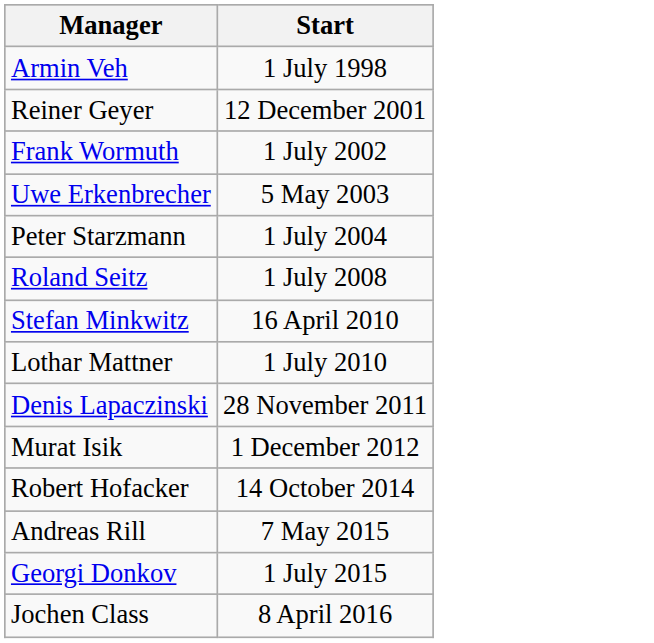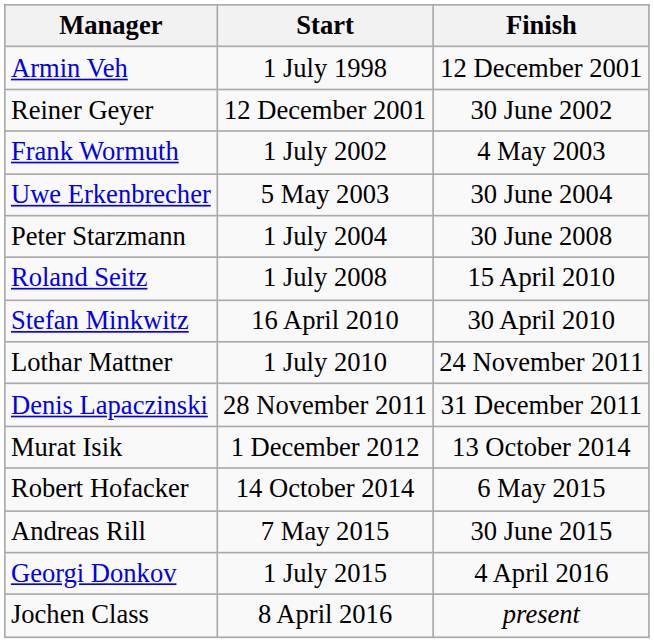+ column: Finish | 12 December 2001 | 30 June 2002 | 4 May 2003 | 30 June 2004 | 30 June 2008 | 15 April 2010 | 30 April 2010 | 24 November 2011 | 31 December 2011 | 13 October 2014 | 6 May 2015 | 30 June 2015 | 4 April 2016 | present
